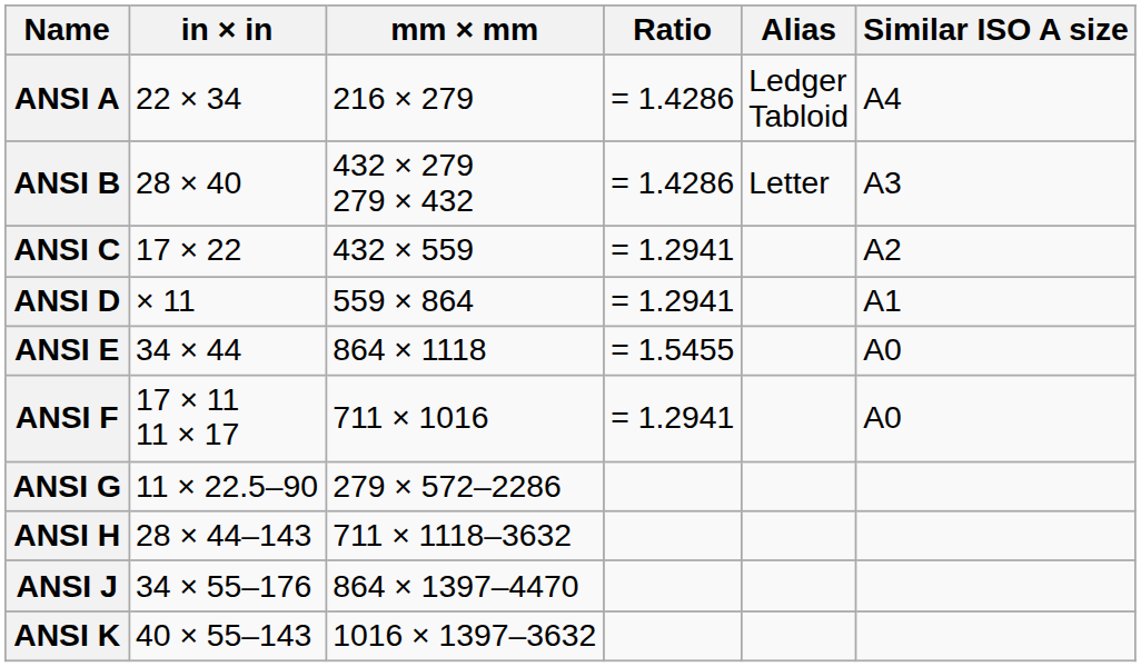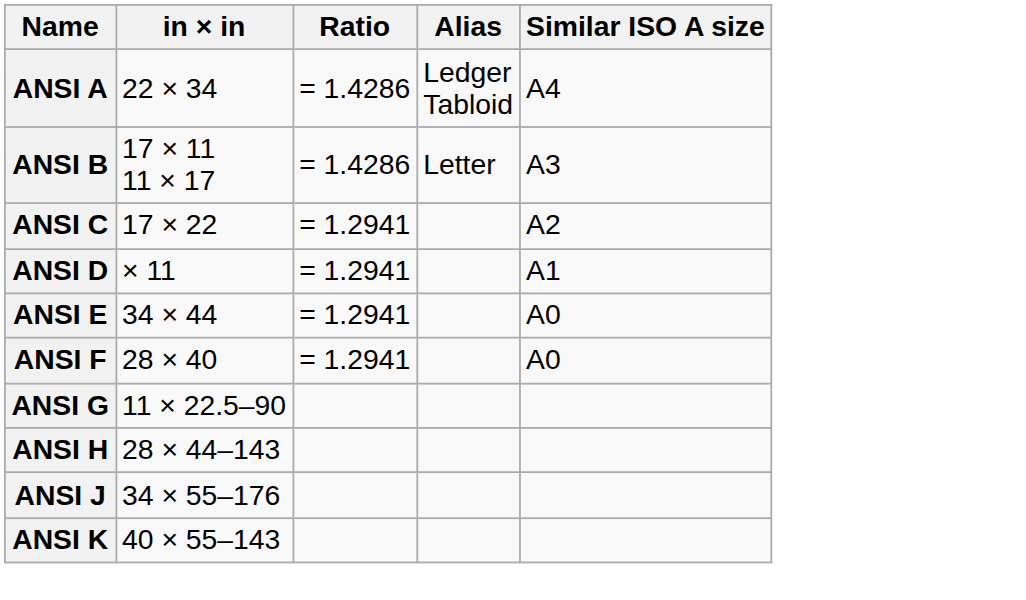- column: mm × mm | 216 × 279 | 432 × 279 279 × 432 | 432 × 559 | 559 × 864 | 864 × 1118 | 711 × 1016 | 279 × 572–2286 | 711 × 1118–3632 | 864 × 1397–4470 | 1016 × 1397–3632
ANSI B | in × in: 28 × 40 -> 17 × 11 11 × 17
ANSI E | Ratio: = 1.5455 -> = 1.2941
ANSI F | in × in: 17 × 11 11 × 17 -> 28 × 40
